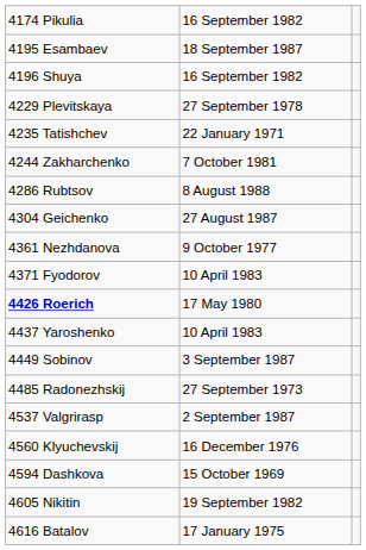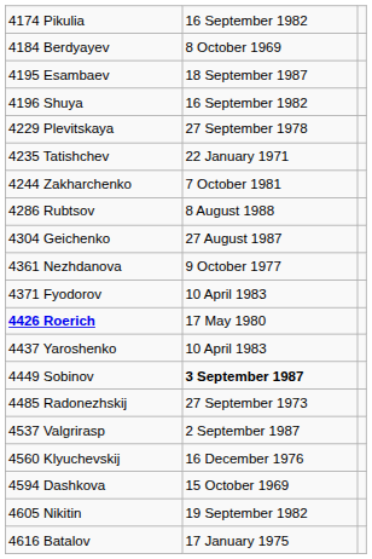+ row: 4184 Berdyayev | 8 October 1969
4449 Sobinov | column 2: normal -> bold
